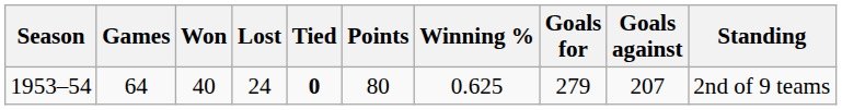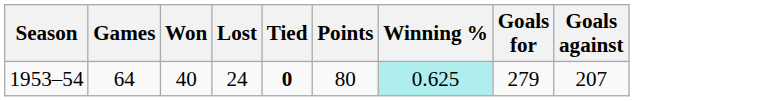- column: Standing | 2nd of 9 teams
1953–54 | Winning %: no background -> paleturquoise background
